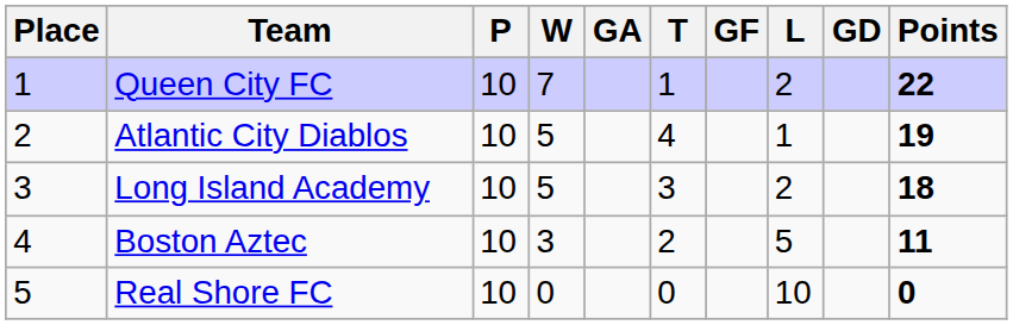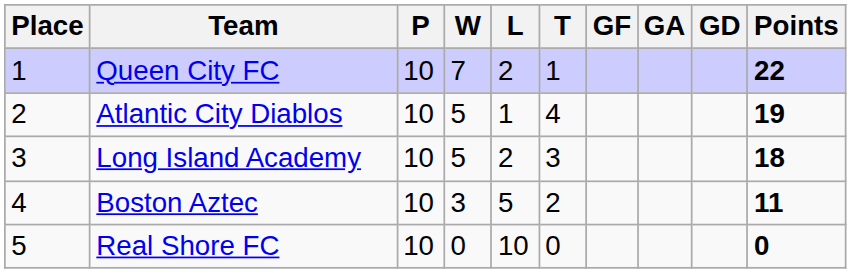columns swapped: L <-> GA
